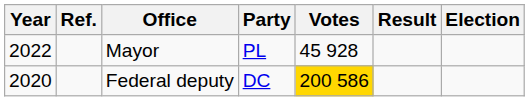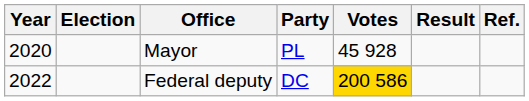columns swapped: Election <-> Ref.
Mayor | Year: 2022 -> 2020
Federal deputy | Year: 2020 -> 2022
